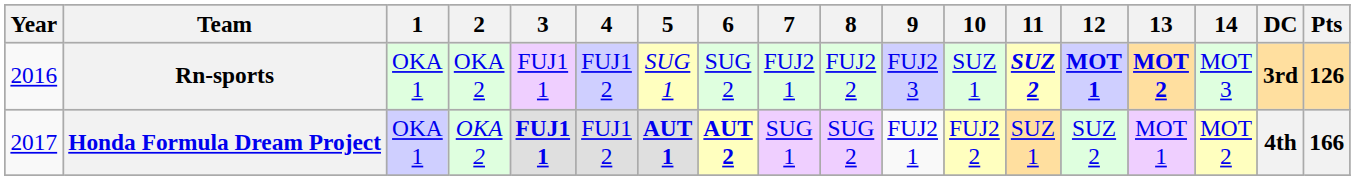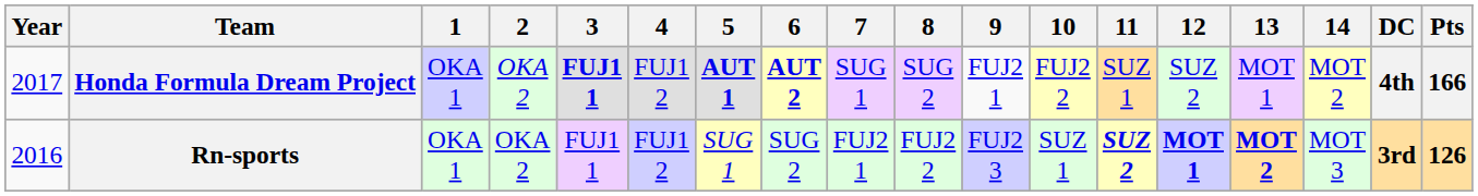rows swapped: Rn-sports <-> Honda Formula Dream Project
